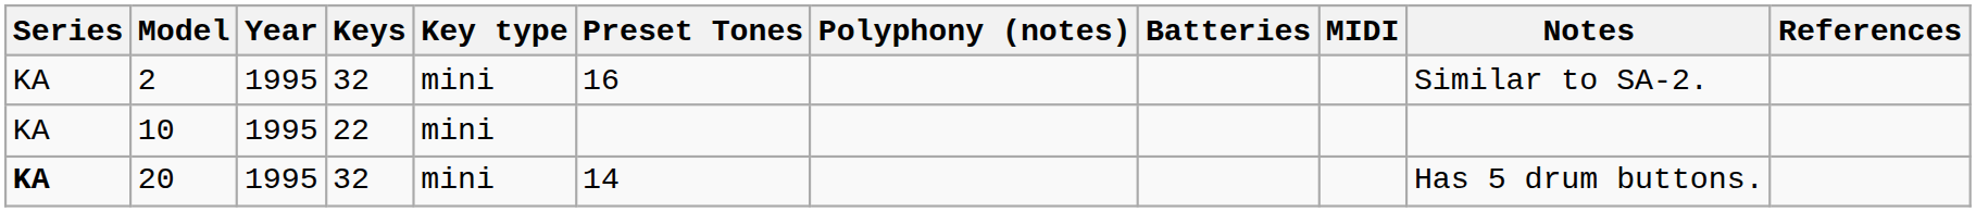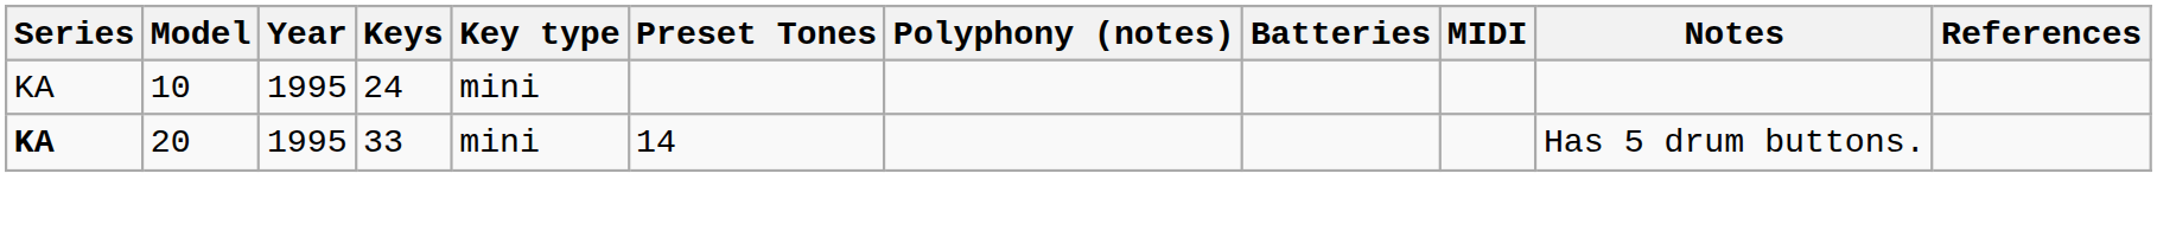- row: KA | 2 | 1995 | 32 | mini | 16 | Similar to SA-2.
10 | Keys: 22 -> 24
20 | Keys: 32 -> 33
